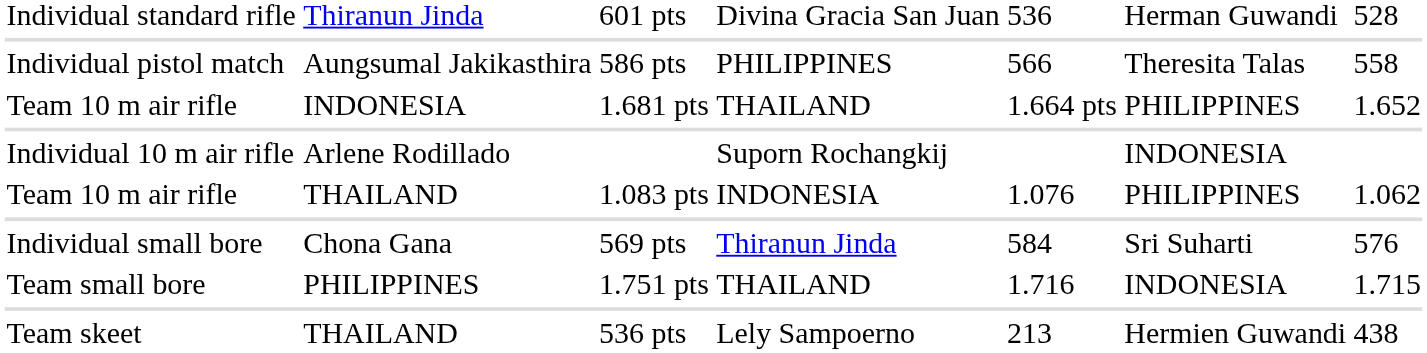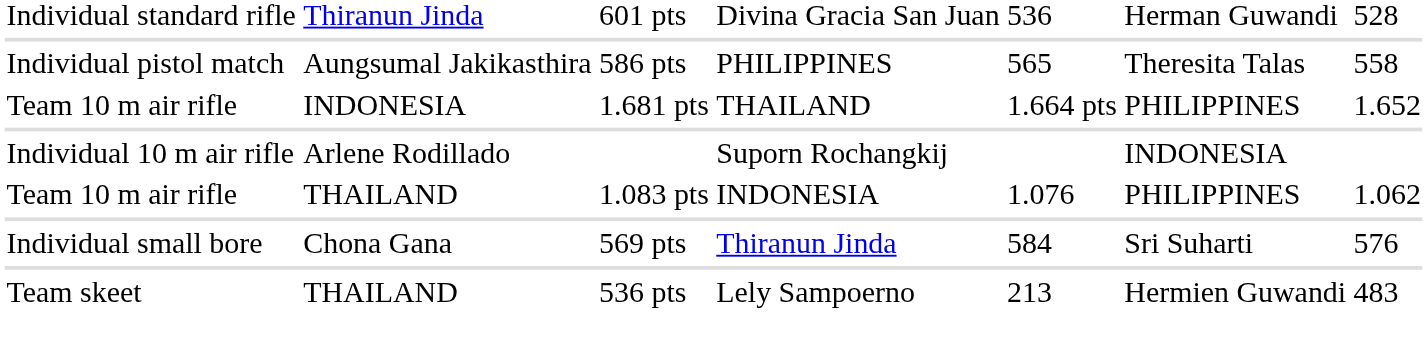Individual pistol match | column 5: 566 -> 565
- row: Team small bore | PHILIPPINES | 1.751 pts | THAILAND | 1.716 | INDONESIA | 1.715
Team skeet | column 7: 438 -> 483
